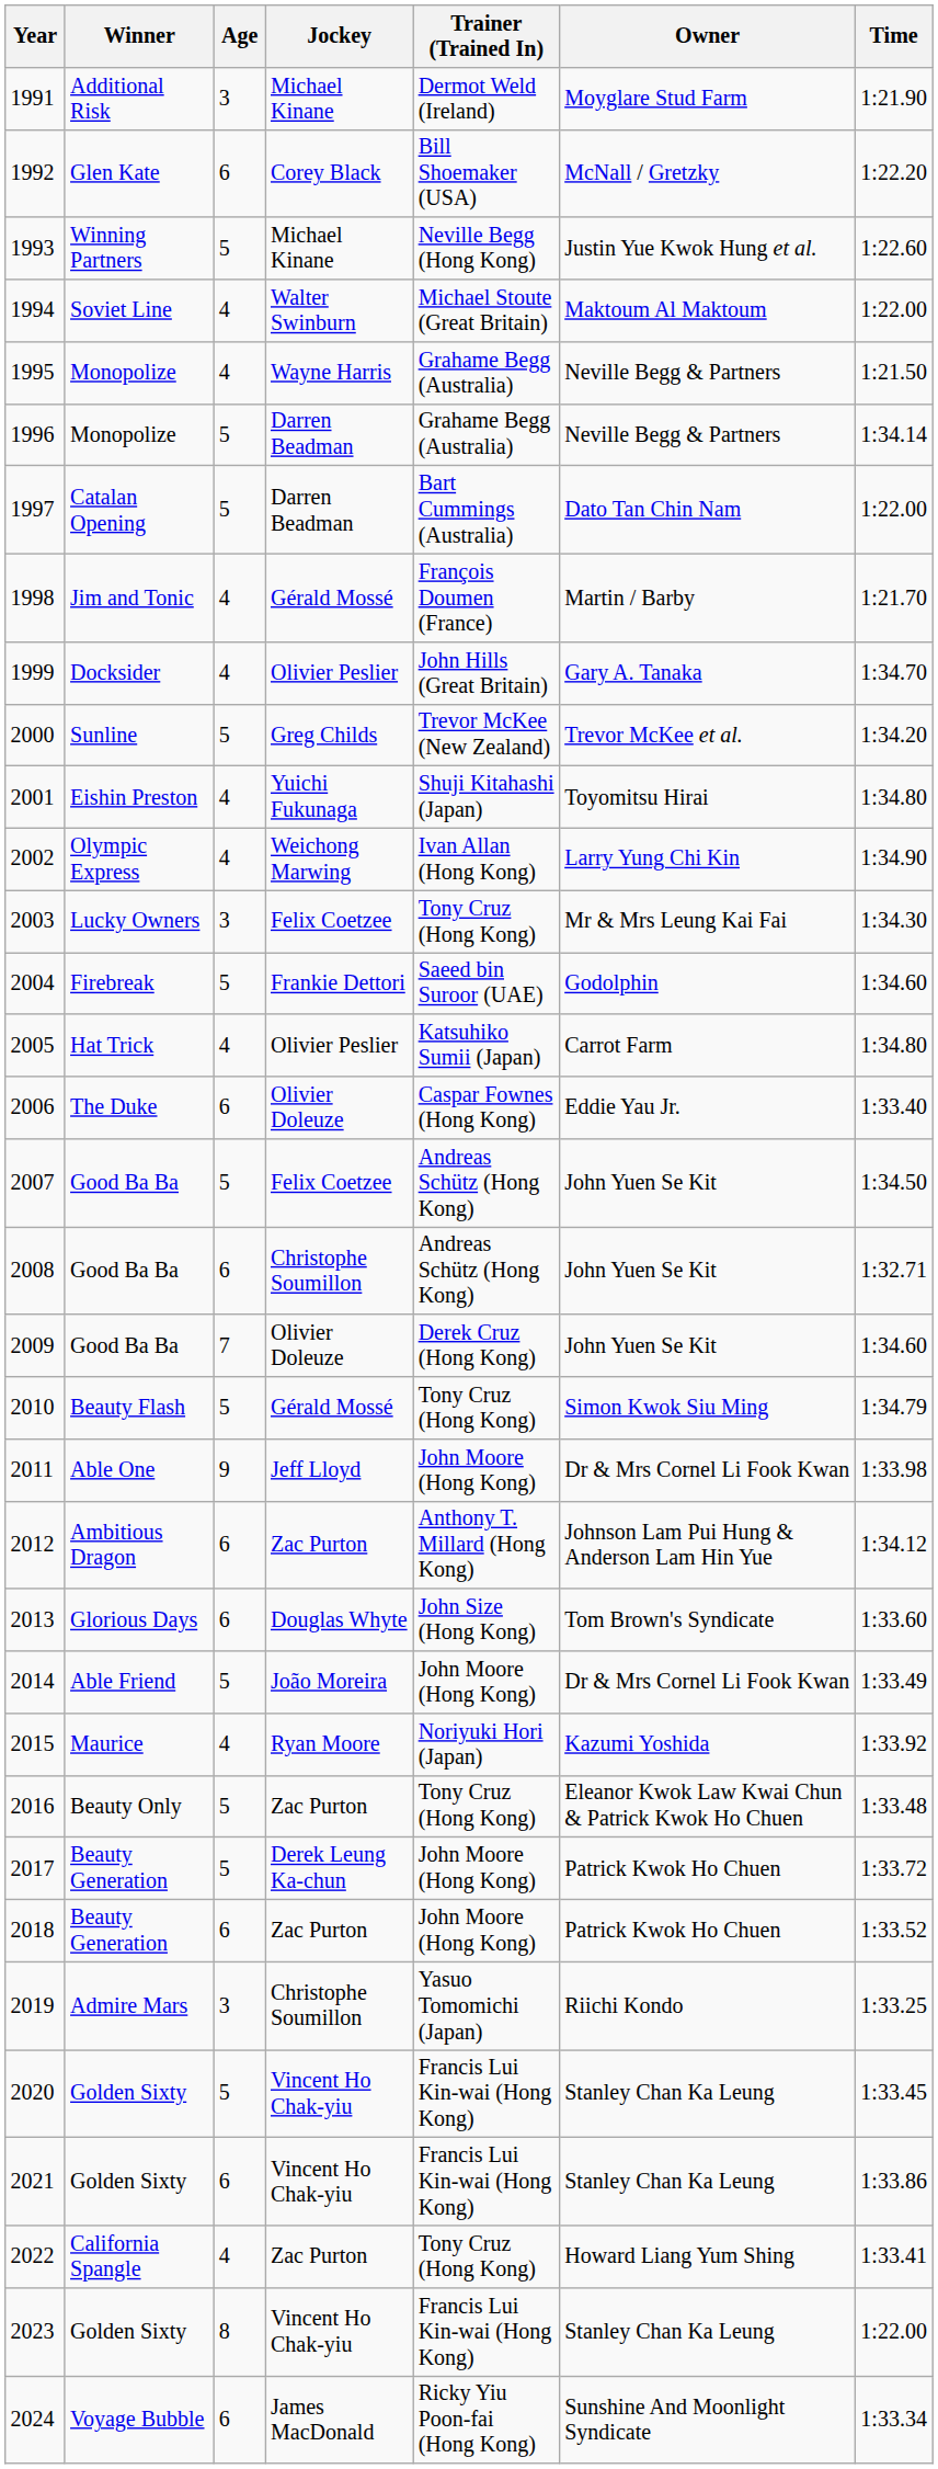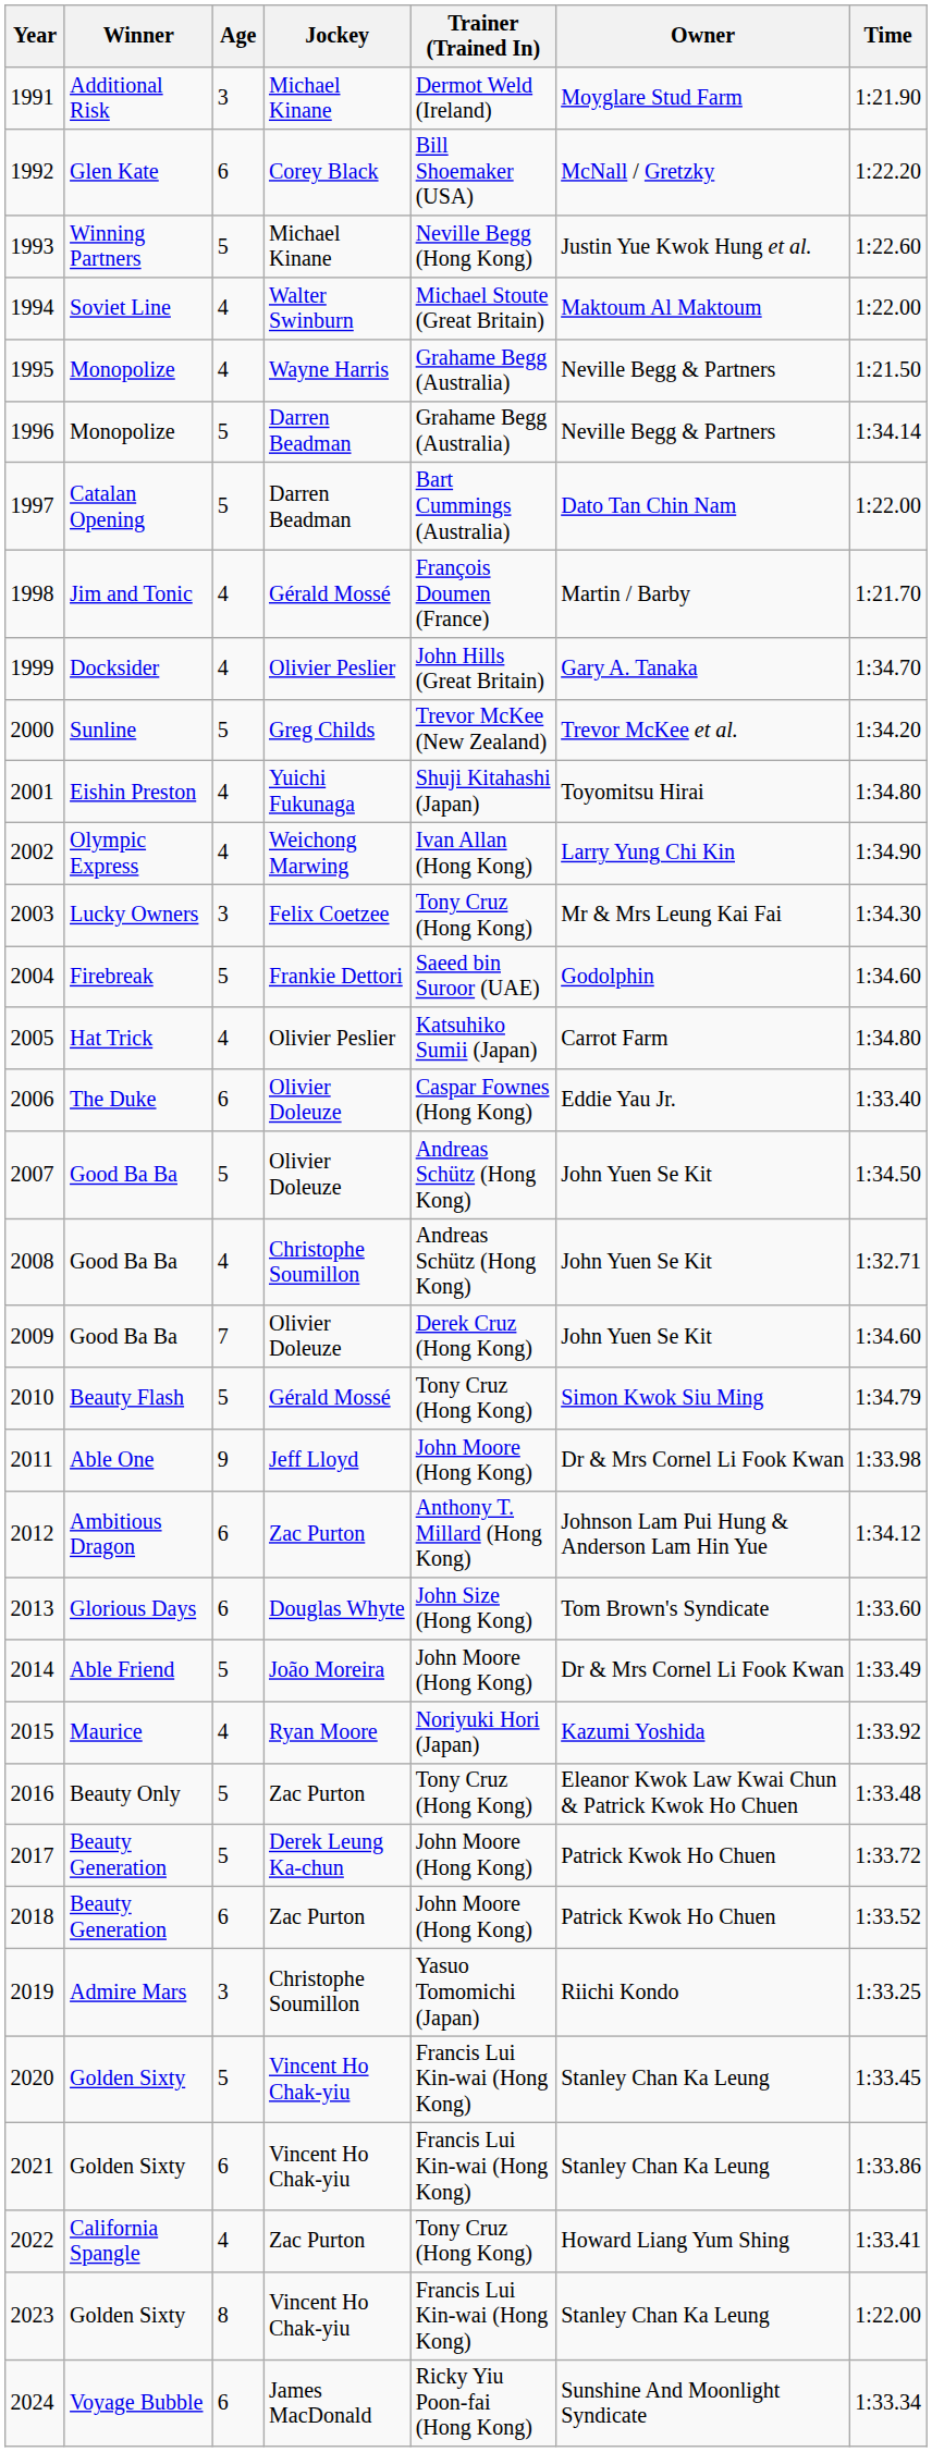2007 | Jockey: Felix Coetzee -> Olivier Doleuze
2008 | Age: 6 -> 4
